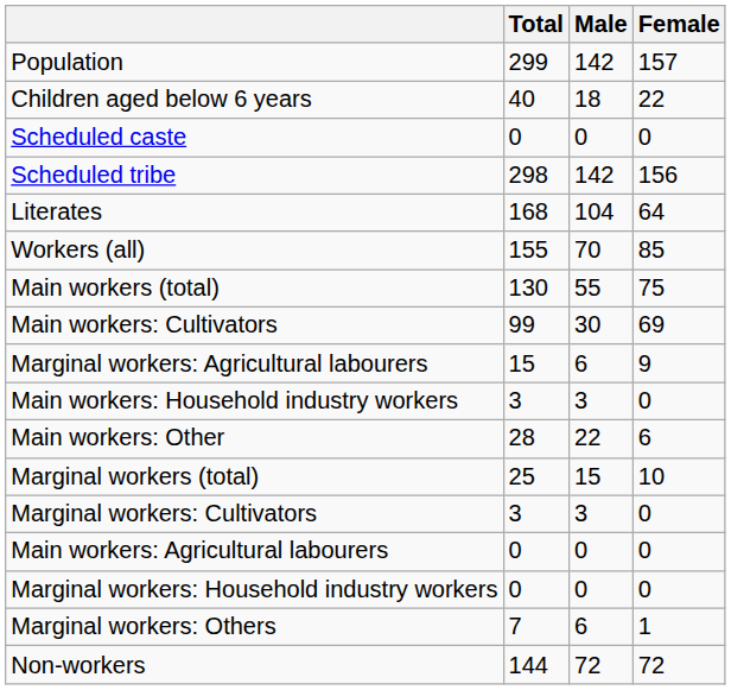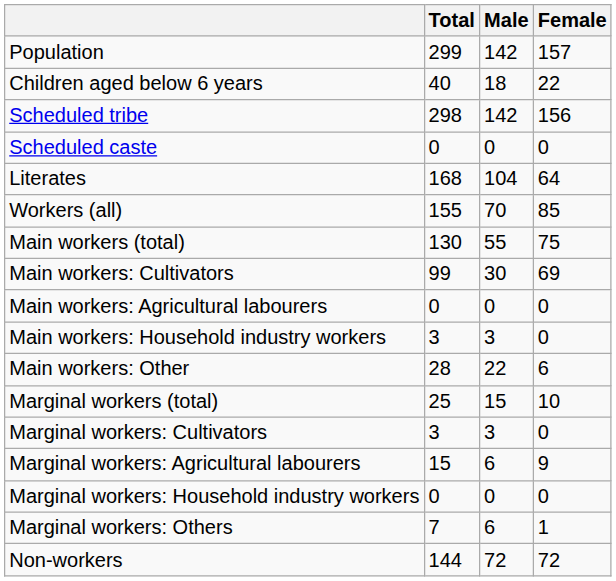rows swapped: Scheduled caste <-> Scheduled tribe
rows swapped: Main workers: Agricultural labourers <-> Marginal workers: Agricultural labourers
